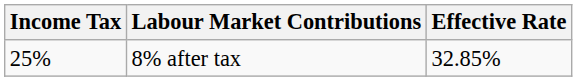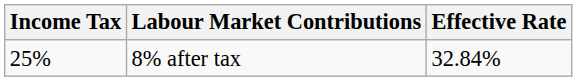8% after tax | Effective Rate: 32.85% -> 32.84%
